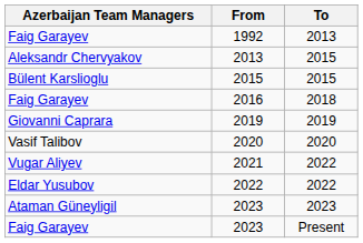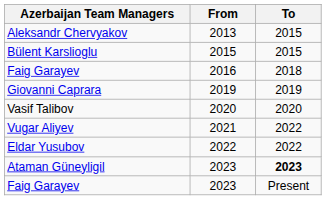- row: Faig Garayev | 1992 | 2013
Ataman Güneyligil / 2023 | To: normal -> bold
